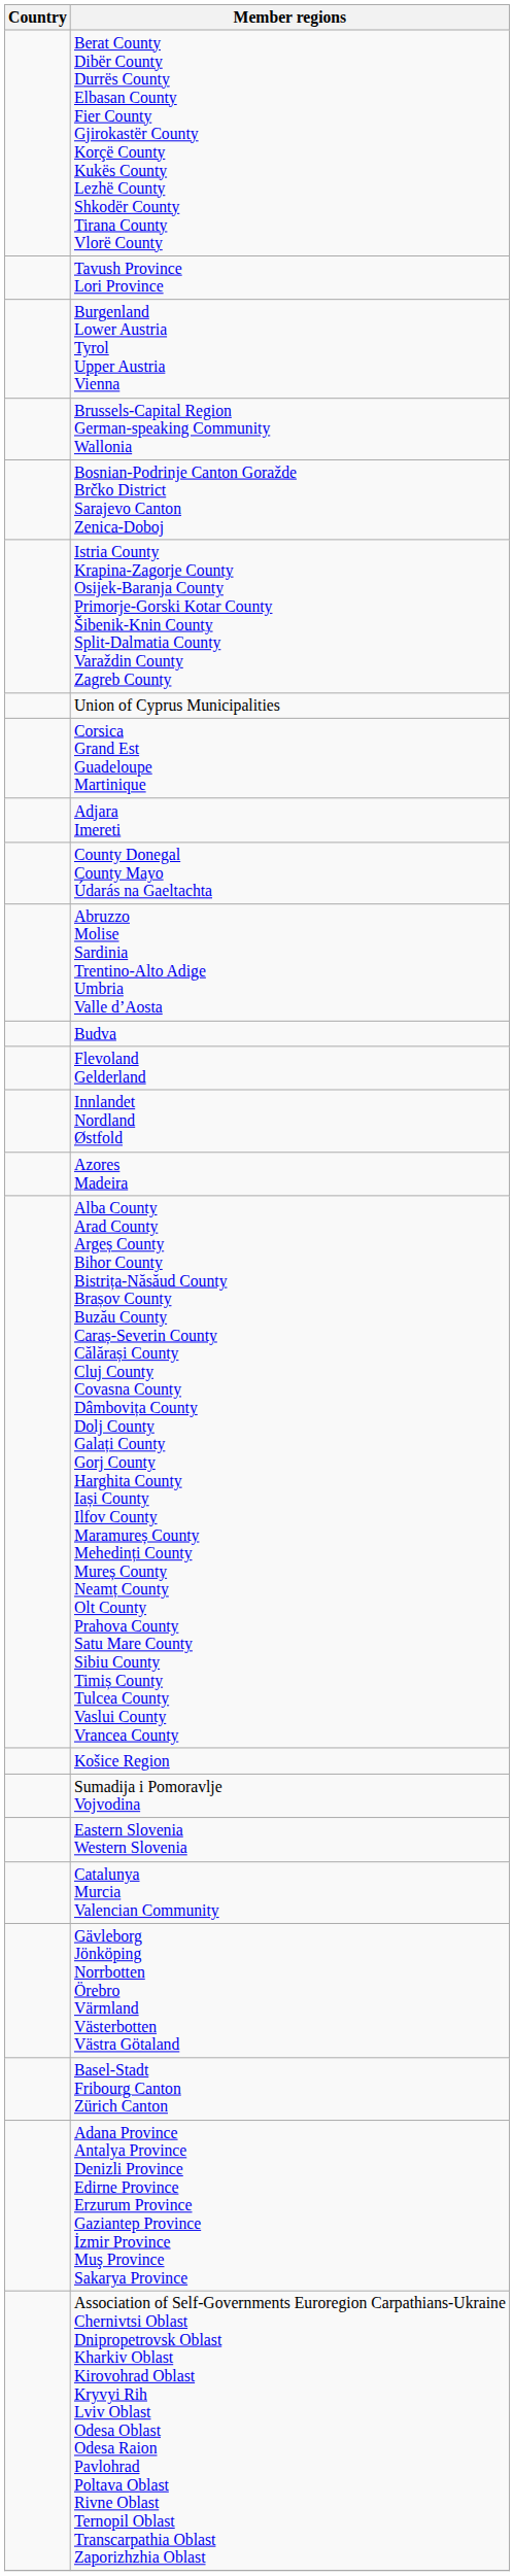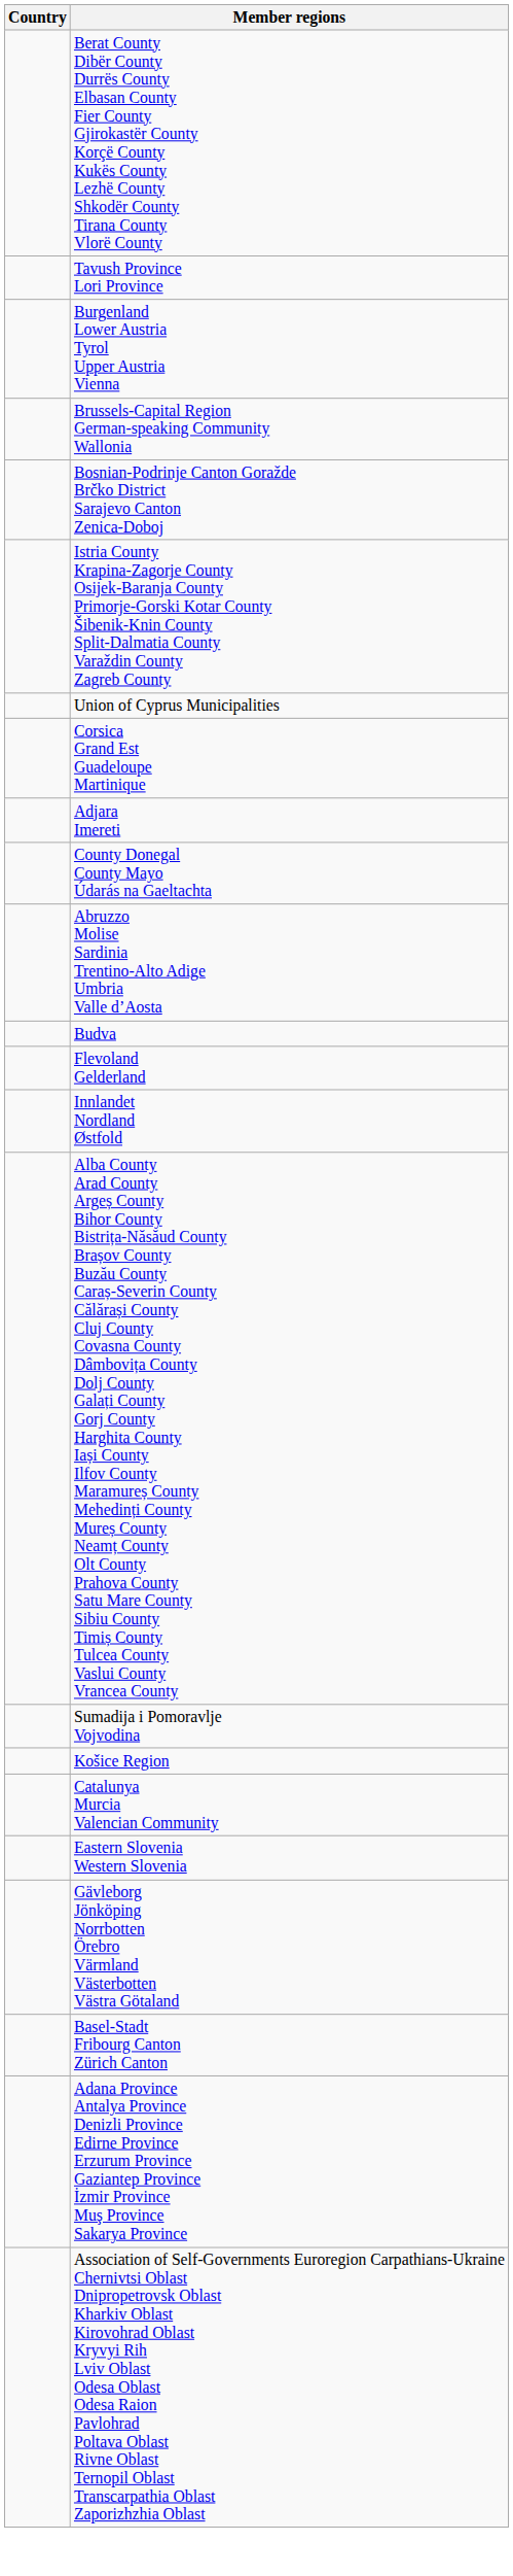- row: Azores Madeira
rows swapped: Sumadija i Pomoravlje Vojvodina <-> Košice Region
rows swapped: Eastern Slovenia Western Slovenia <-> Catalunya Murcia Valencian Community
